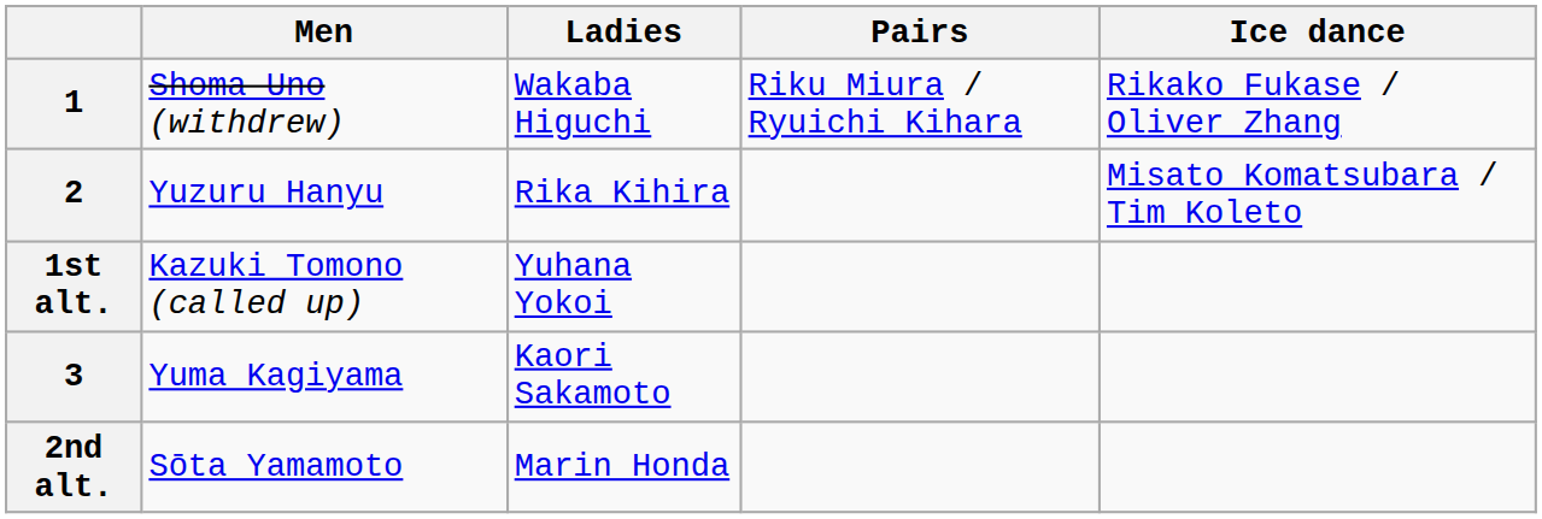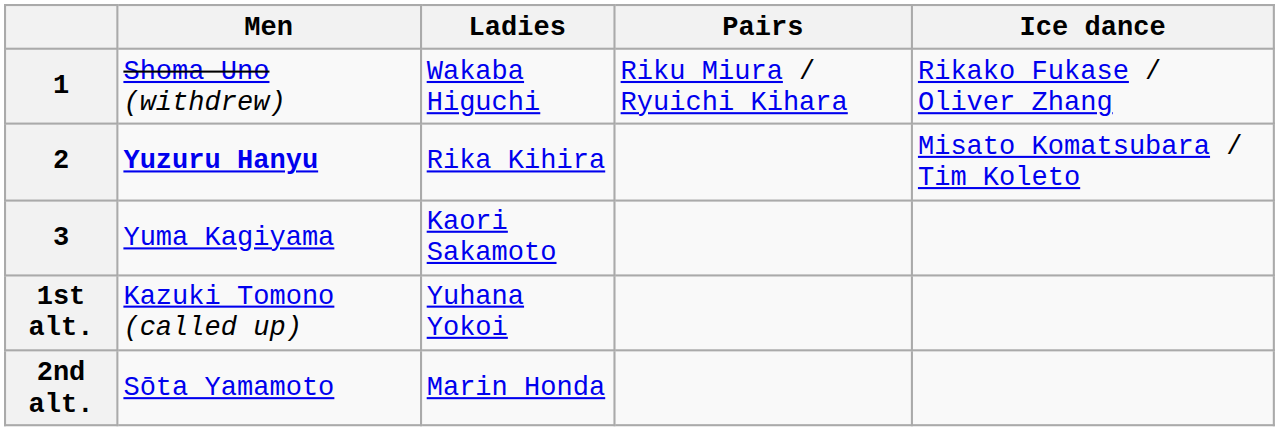2 | Men: normal -> bold
rows swapped: 3 <-> 1st alt.
